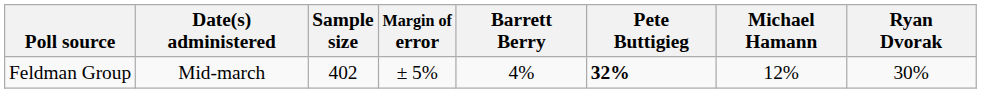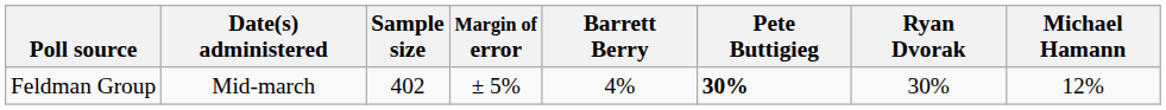columns swapped: Ryan Dvorak <-> Michael Hamann
Feldman Group | Pete Buttigieg: 32% -> 30%
